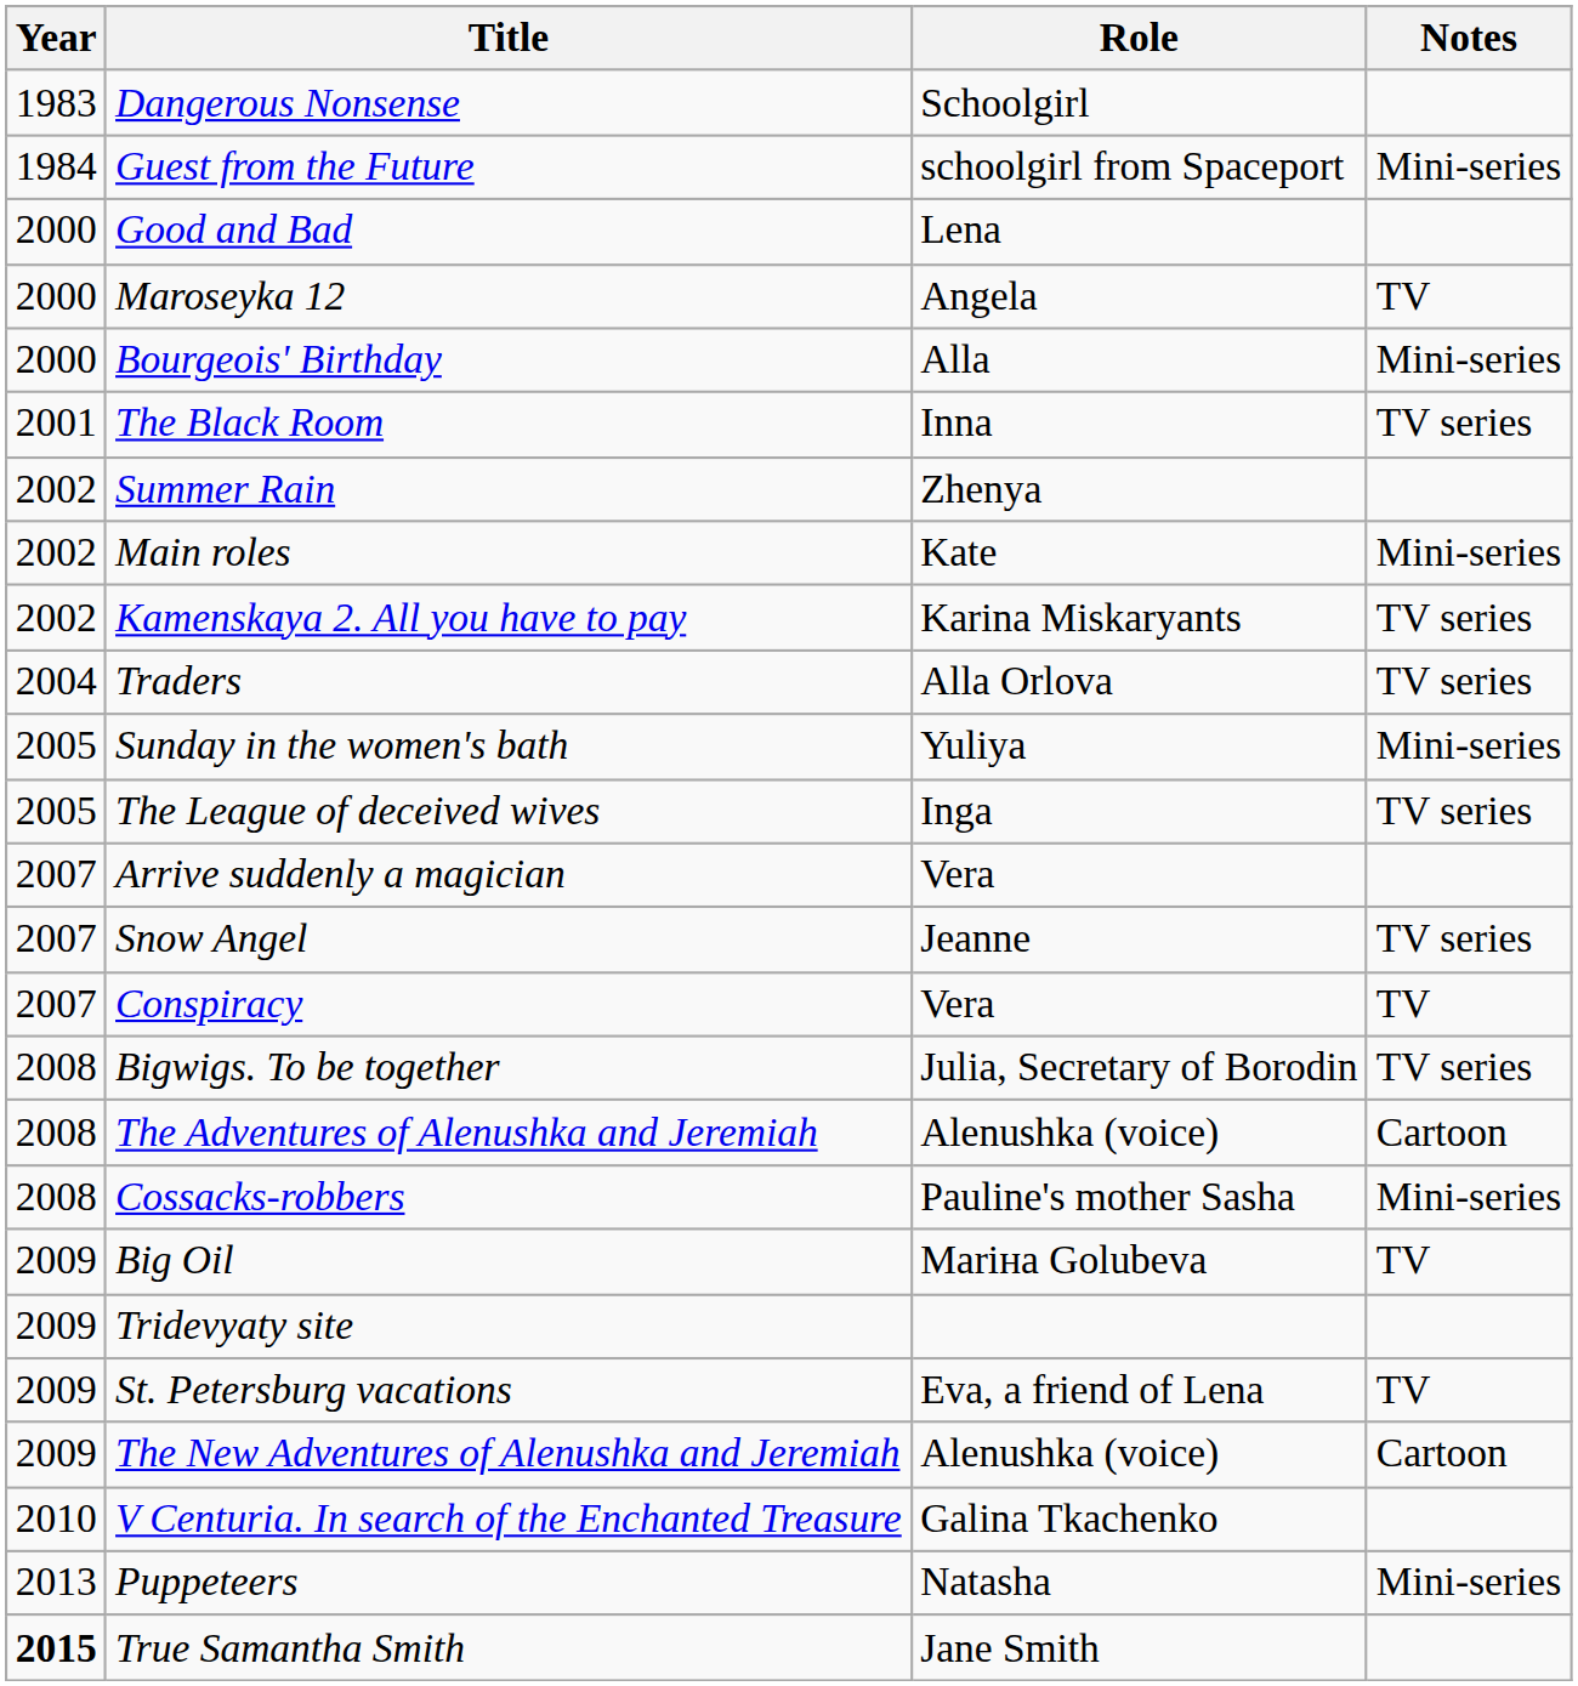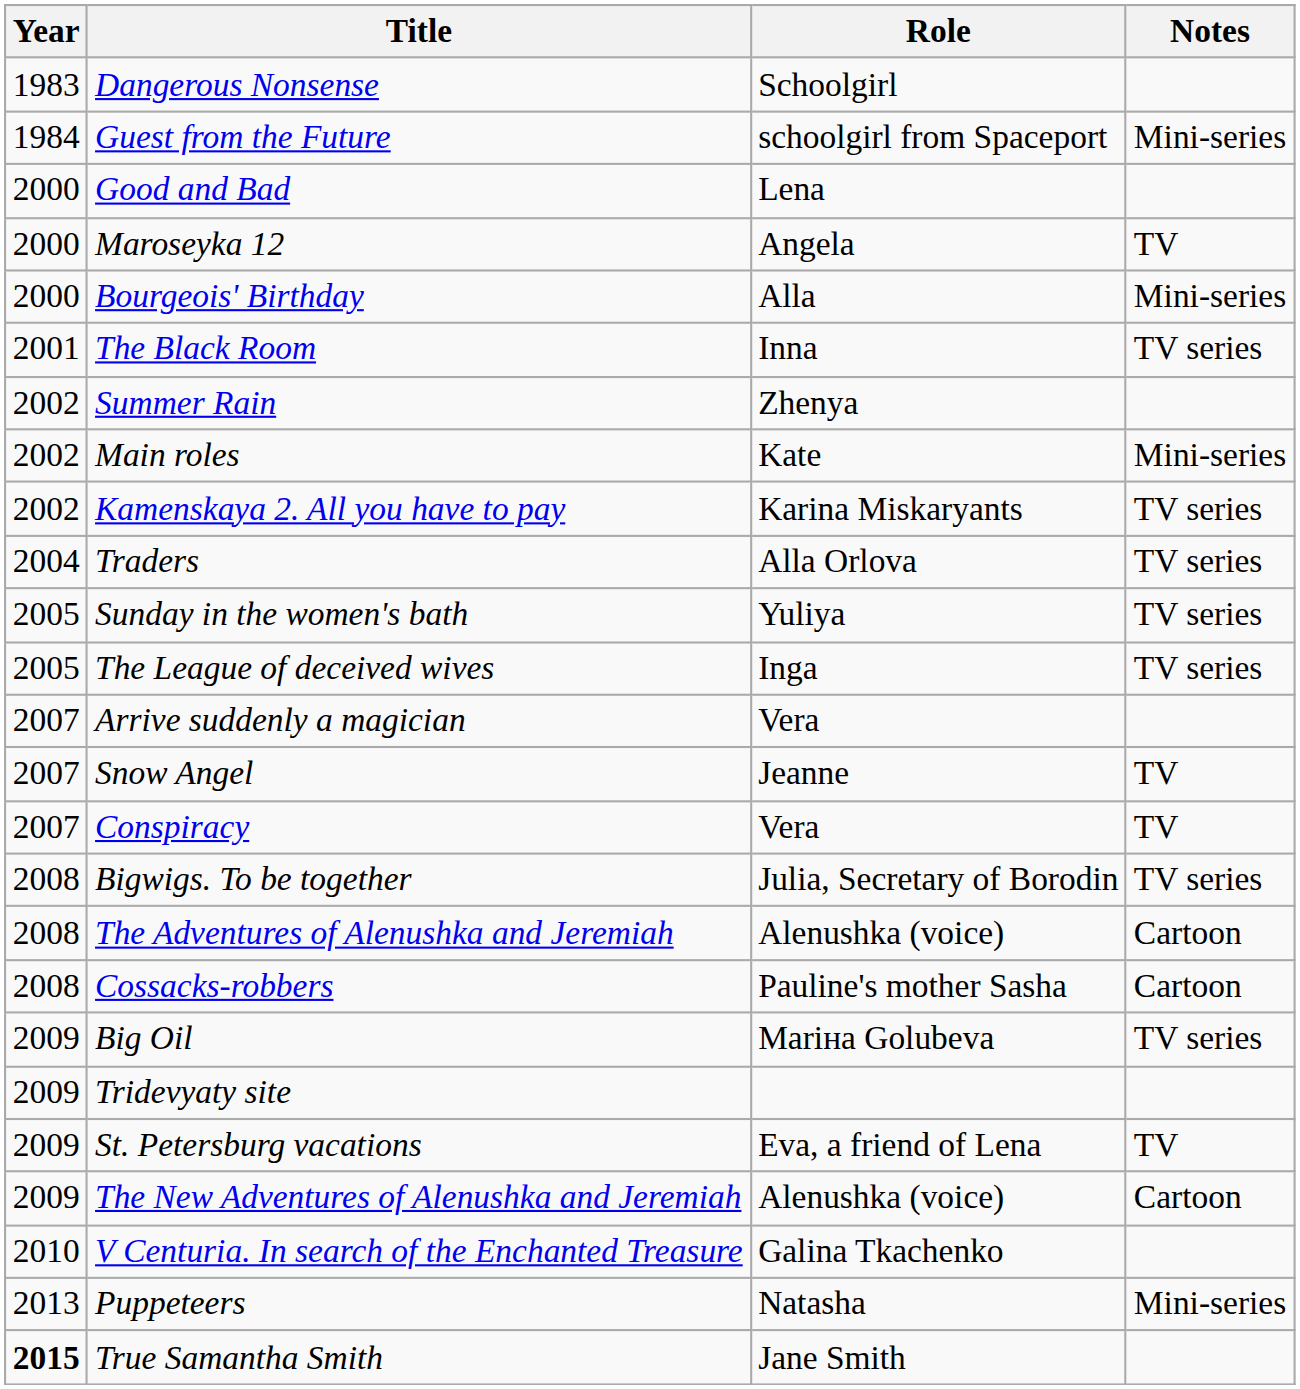Sunday in the women's bath | Notes: Mini-series -> TV series
Snow Angel | Notes: TV series -> TV
Cossacks-robbers | Notes: Mini-series -> Cartoon
Big Oil | Notes: TV -> TV series
